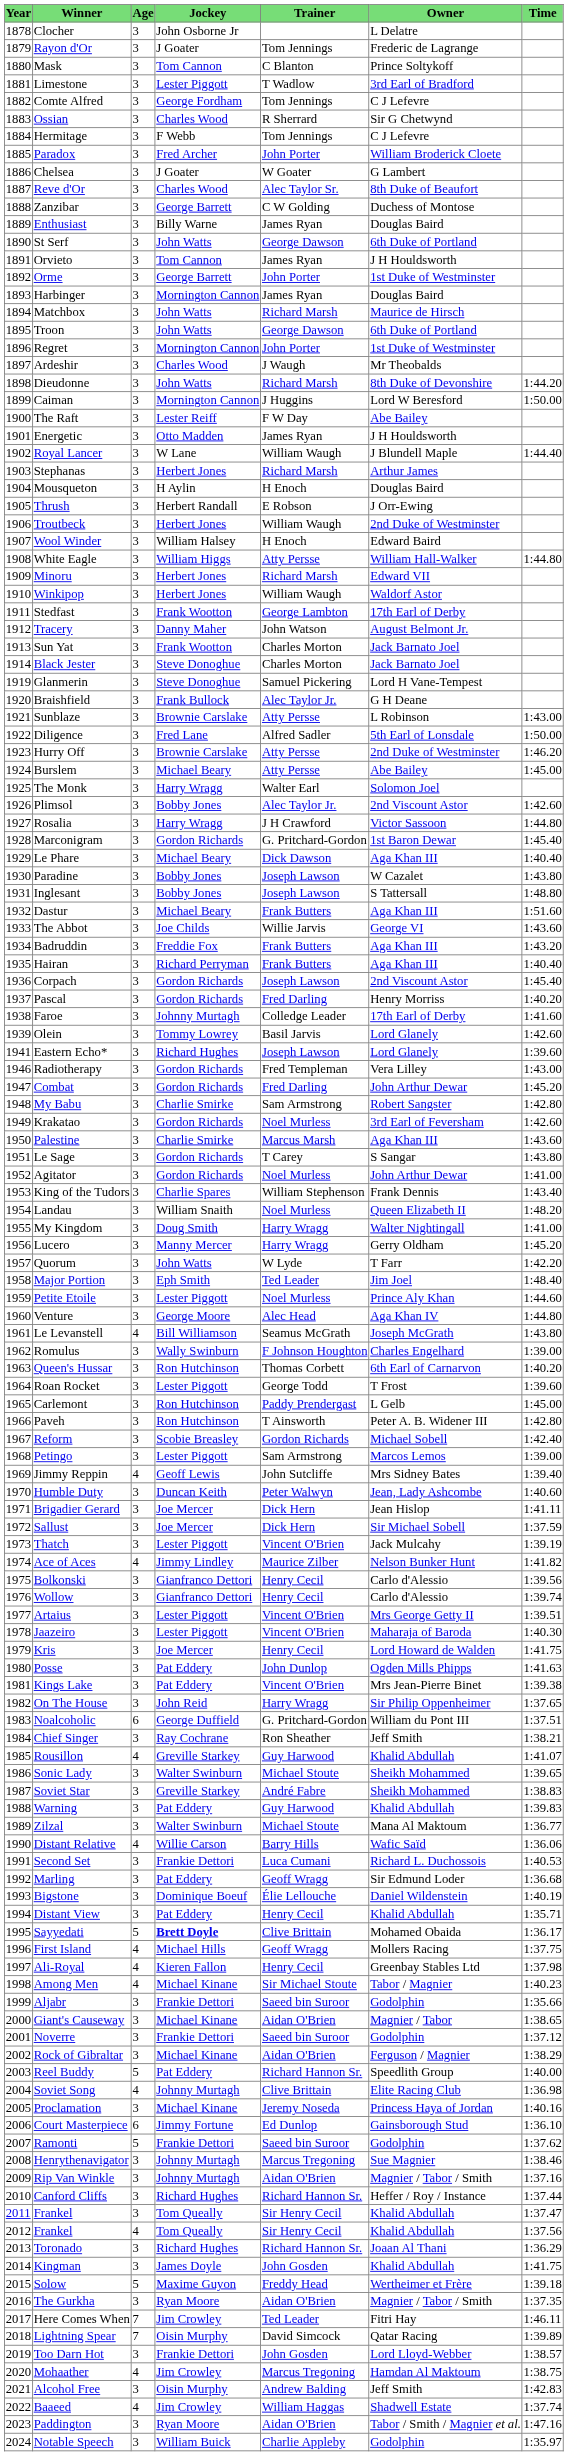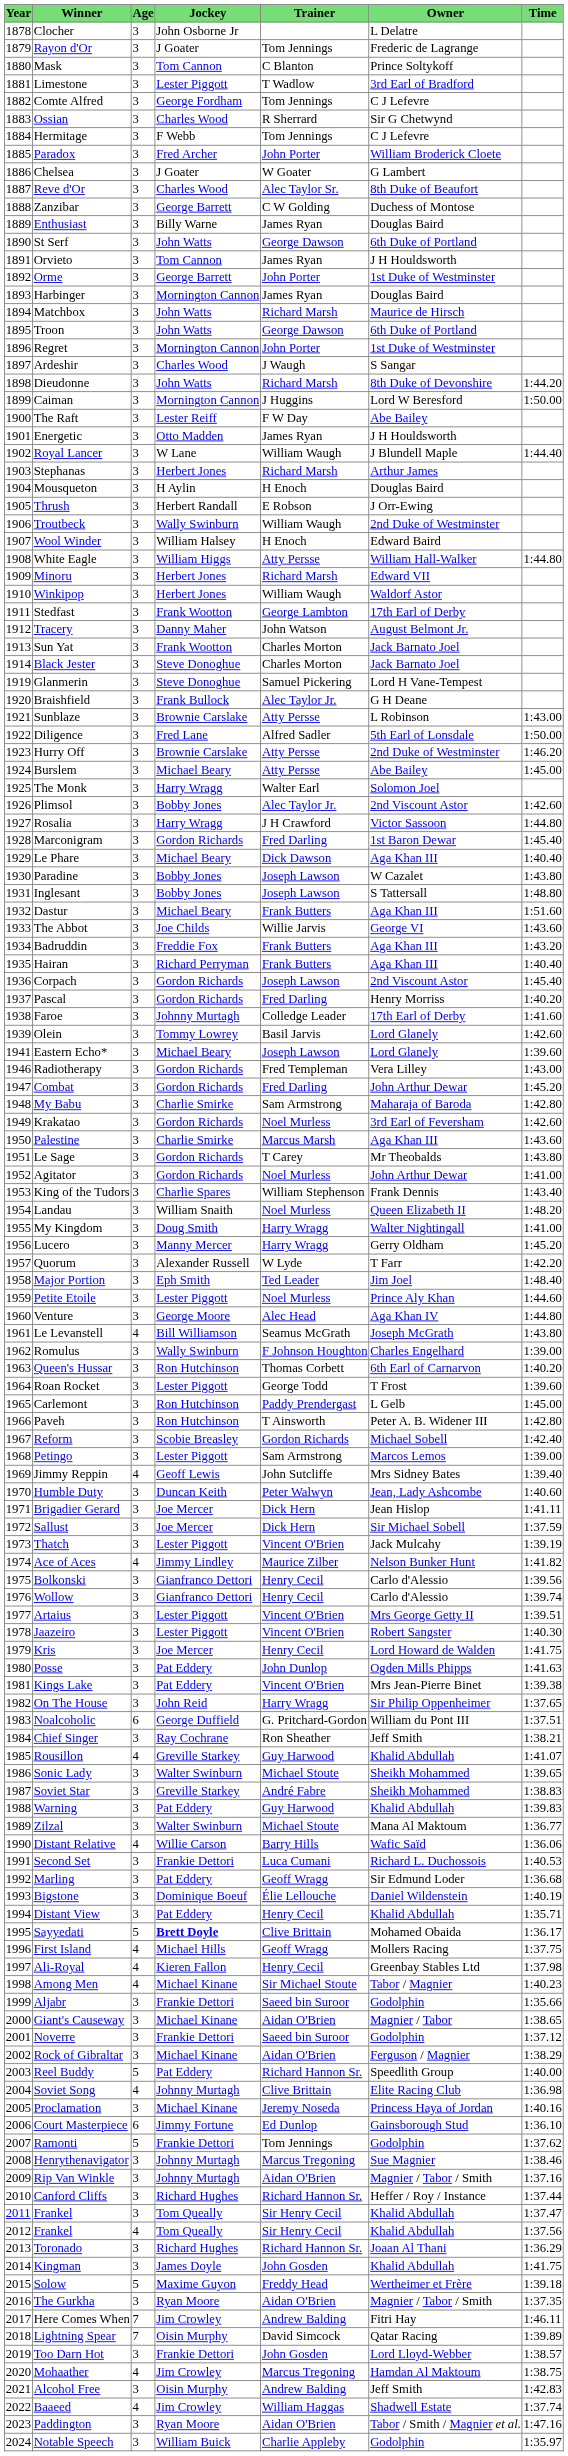Ardeshir | Owner: Mr Theobalds -> S Sangar
Troutbeck | Jockey: Herbert Jones -> Wally Swinburn
Marconigram | Trainer: G. Pritchard-Gordon -> Fred Darling
Eastern Echo* | Jockey: Richard Hughes -> Michael Beary
My Babu | Owner: Robert Sangster -> Maharaja of Baroda
Le Sage | Owner: S Sangar -> Mr Theobalds
Quorum | Jockey: John Watts -> Alexander Russell
Jaazeiro | Owner: Maharaja of Baroda -> Robert Sangster
Ramonti | Trainer: Saeed bin Suroor -> Tom Jennings
Here Comes When | Trainer: Ted Leader -> Andrew Balding
